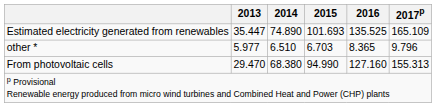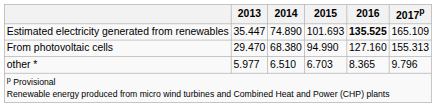Estimated electricity generated from renewables | 2016: normal -> bold
rows swapped: From photovoltaic cells <-> other *
